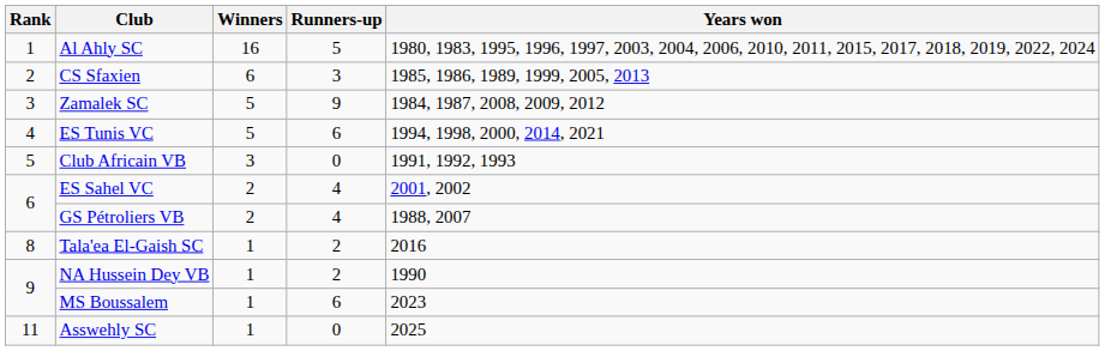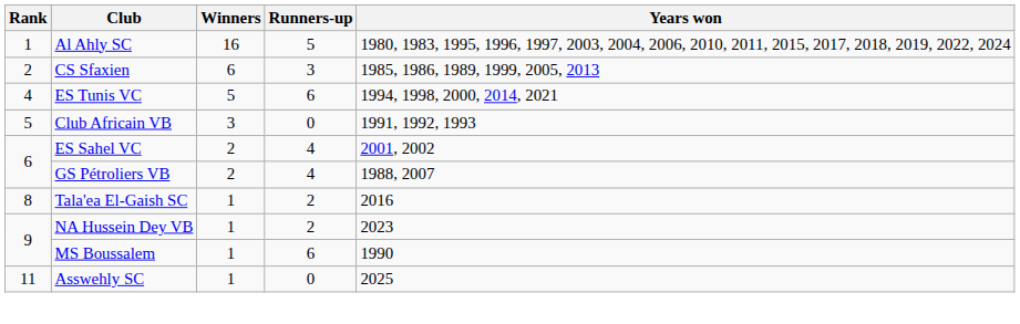- row: 3 | Zamalek SC | 5 | 9 | 1984, 1987, 2008, 2009, 2012
NA Hussein Dey VB | Years won: 1990 -> 2023
MS Boussalem | Years won: 2023 -> 1990
